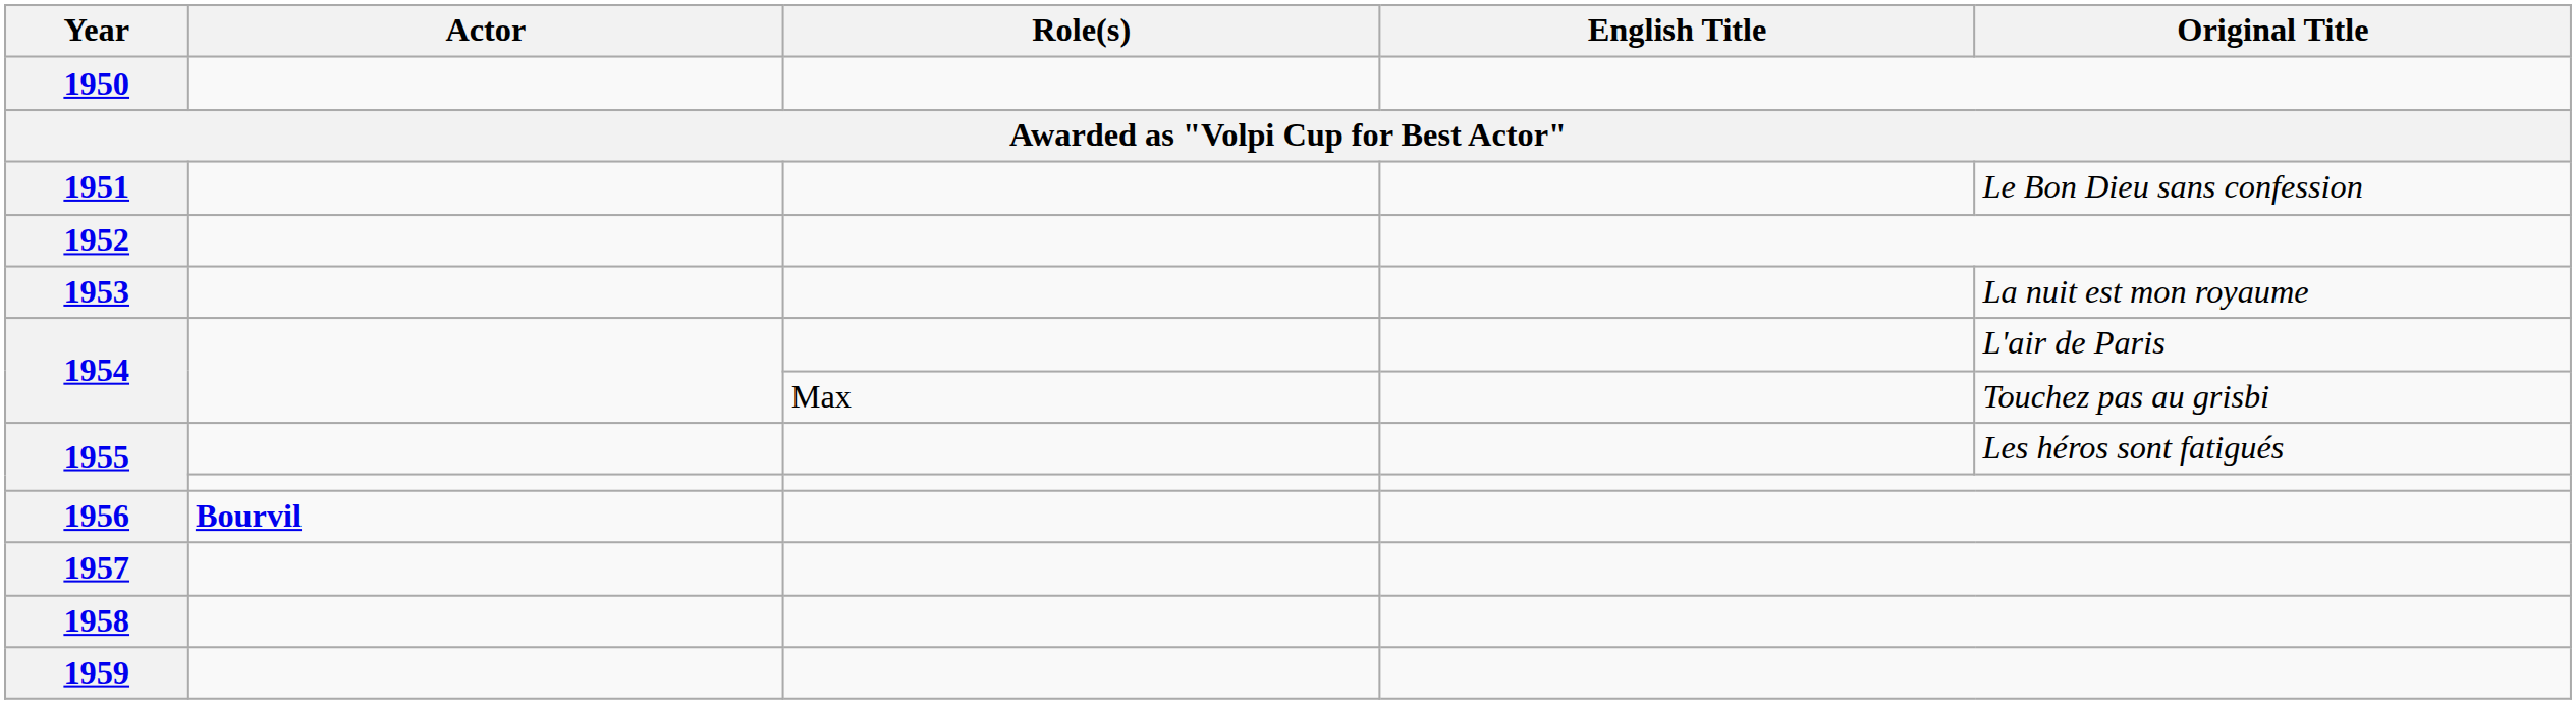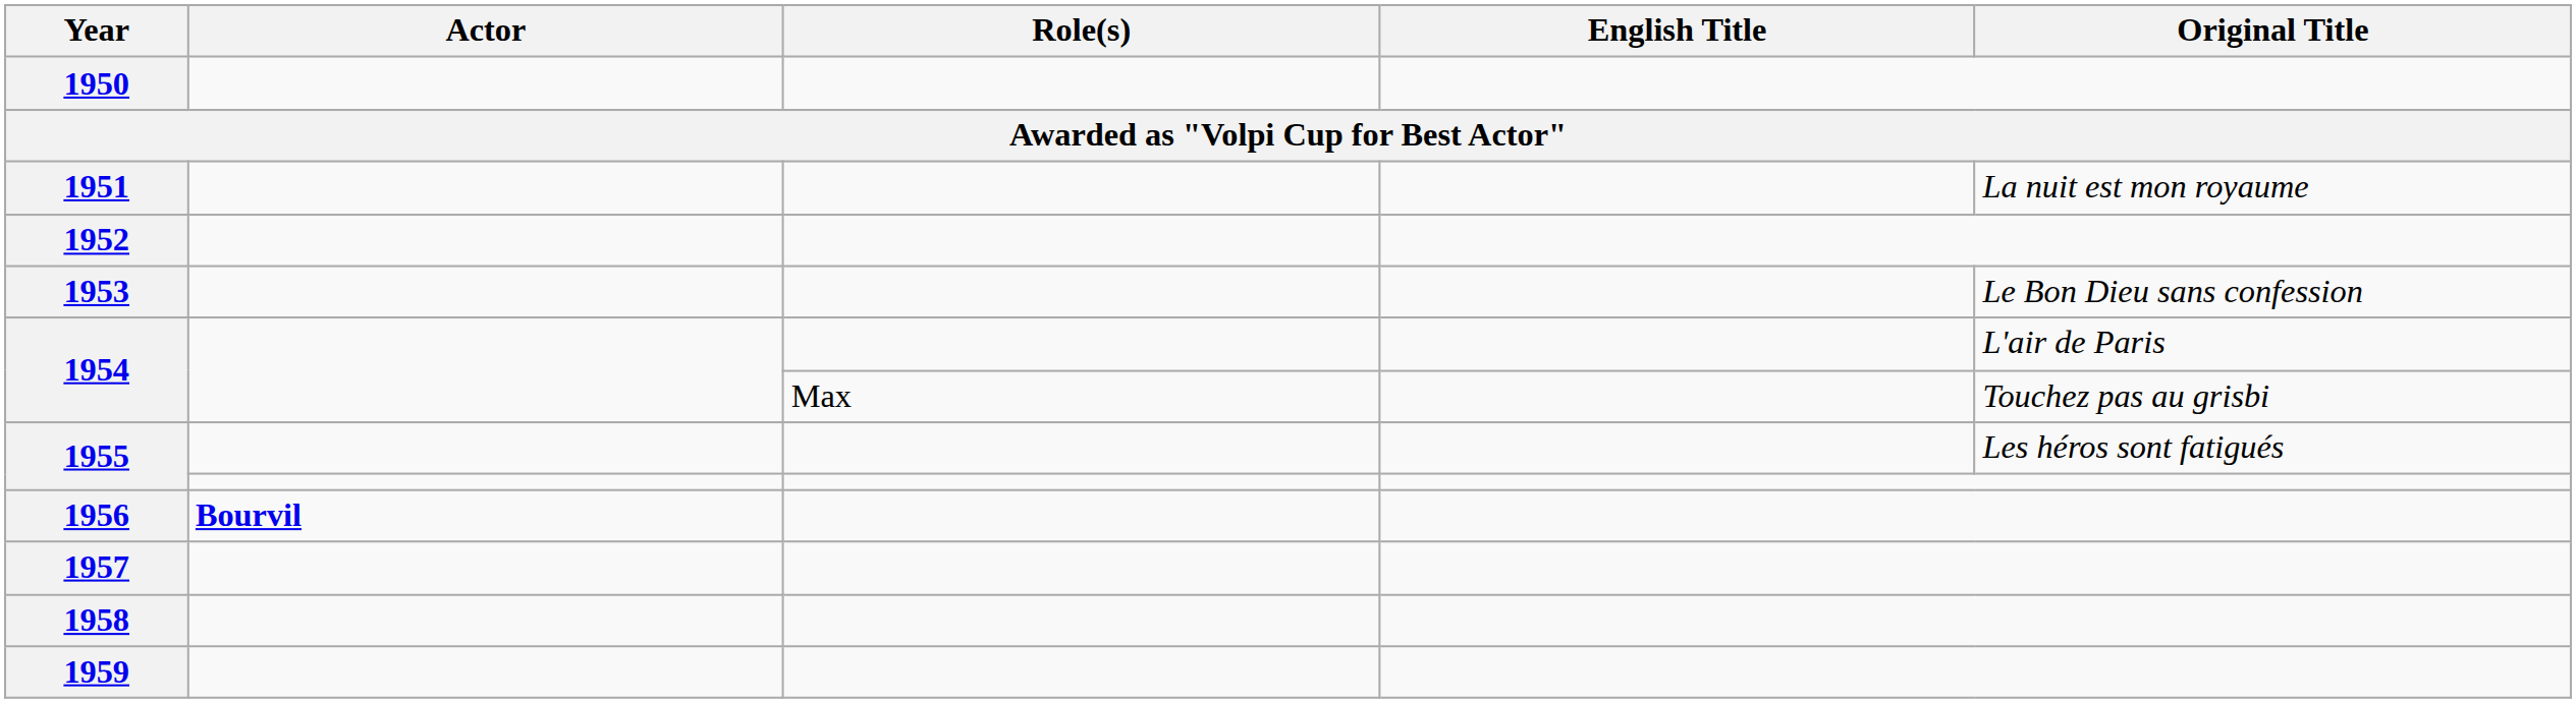1951 | Original Title: Le Bon Dieu sans confession -> La nuit est mon royaume
1953 | Original Title: La nuit est mon royaume -> Le Bon Dieu sans confession
